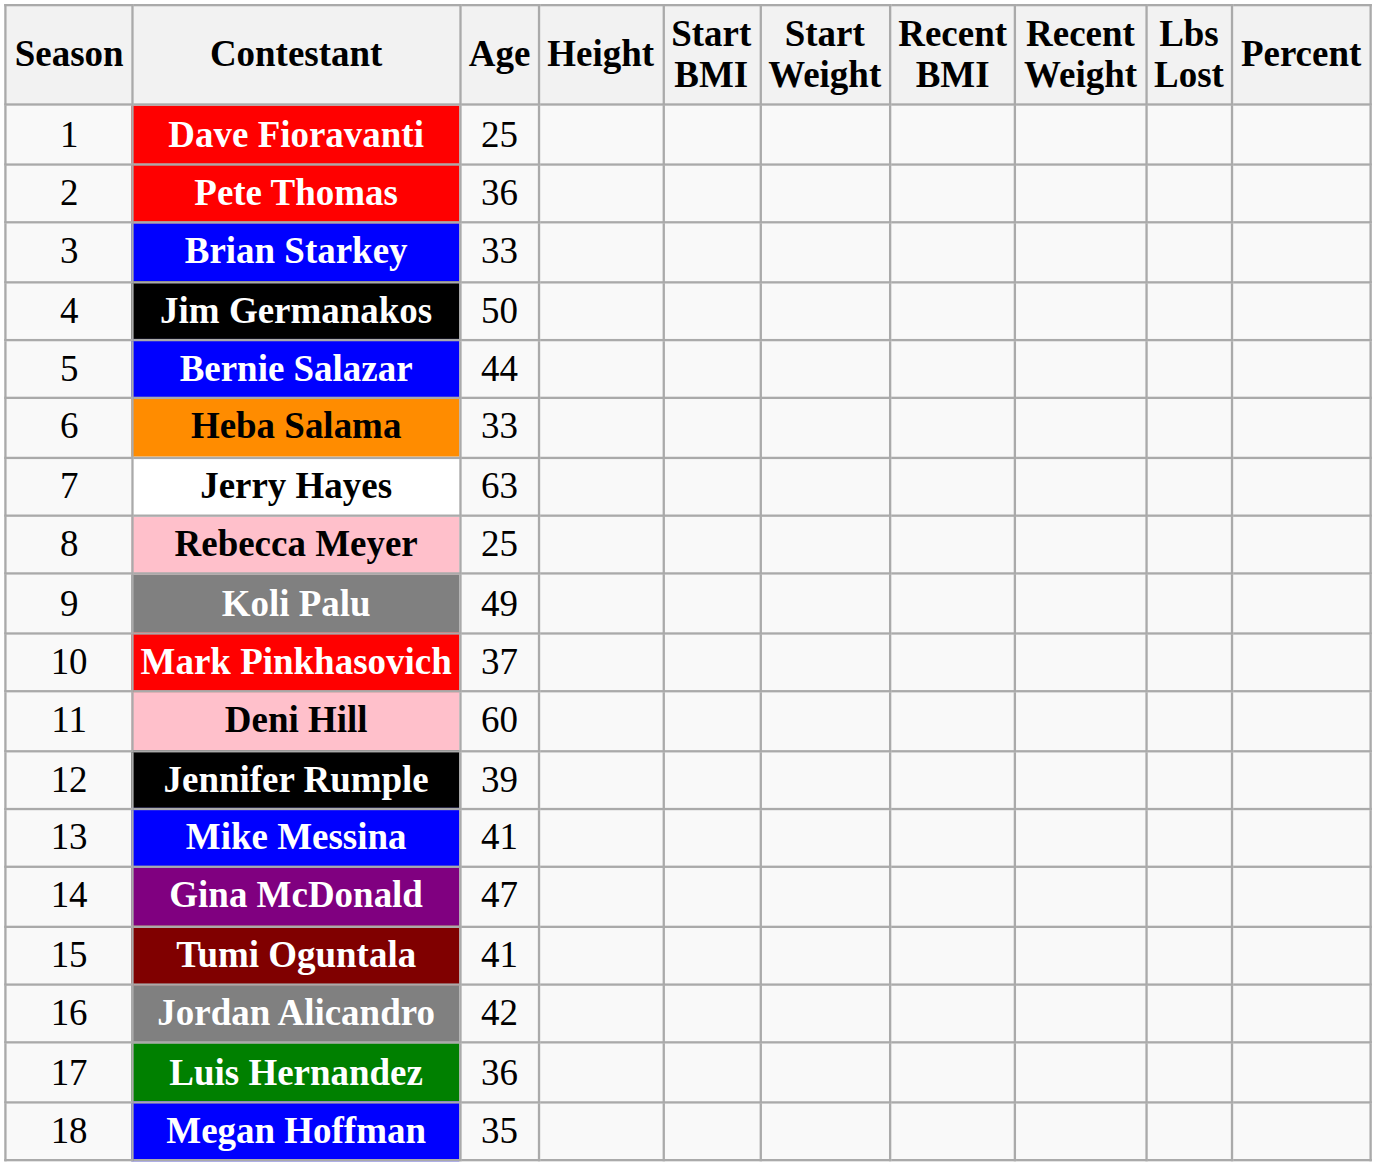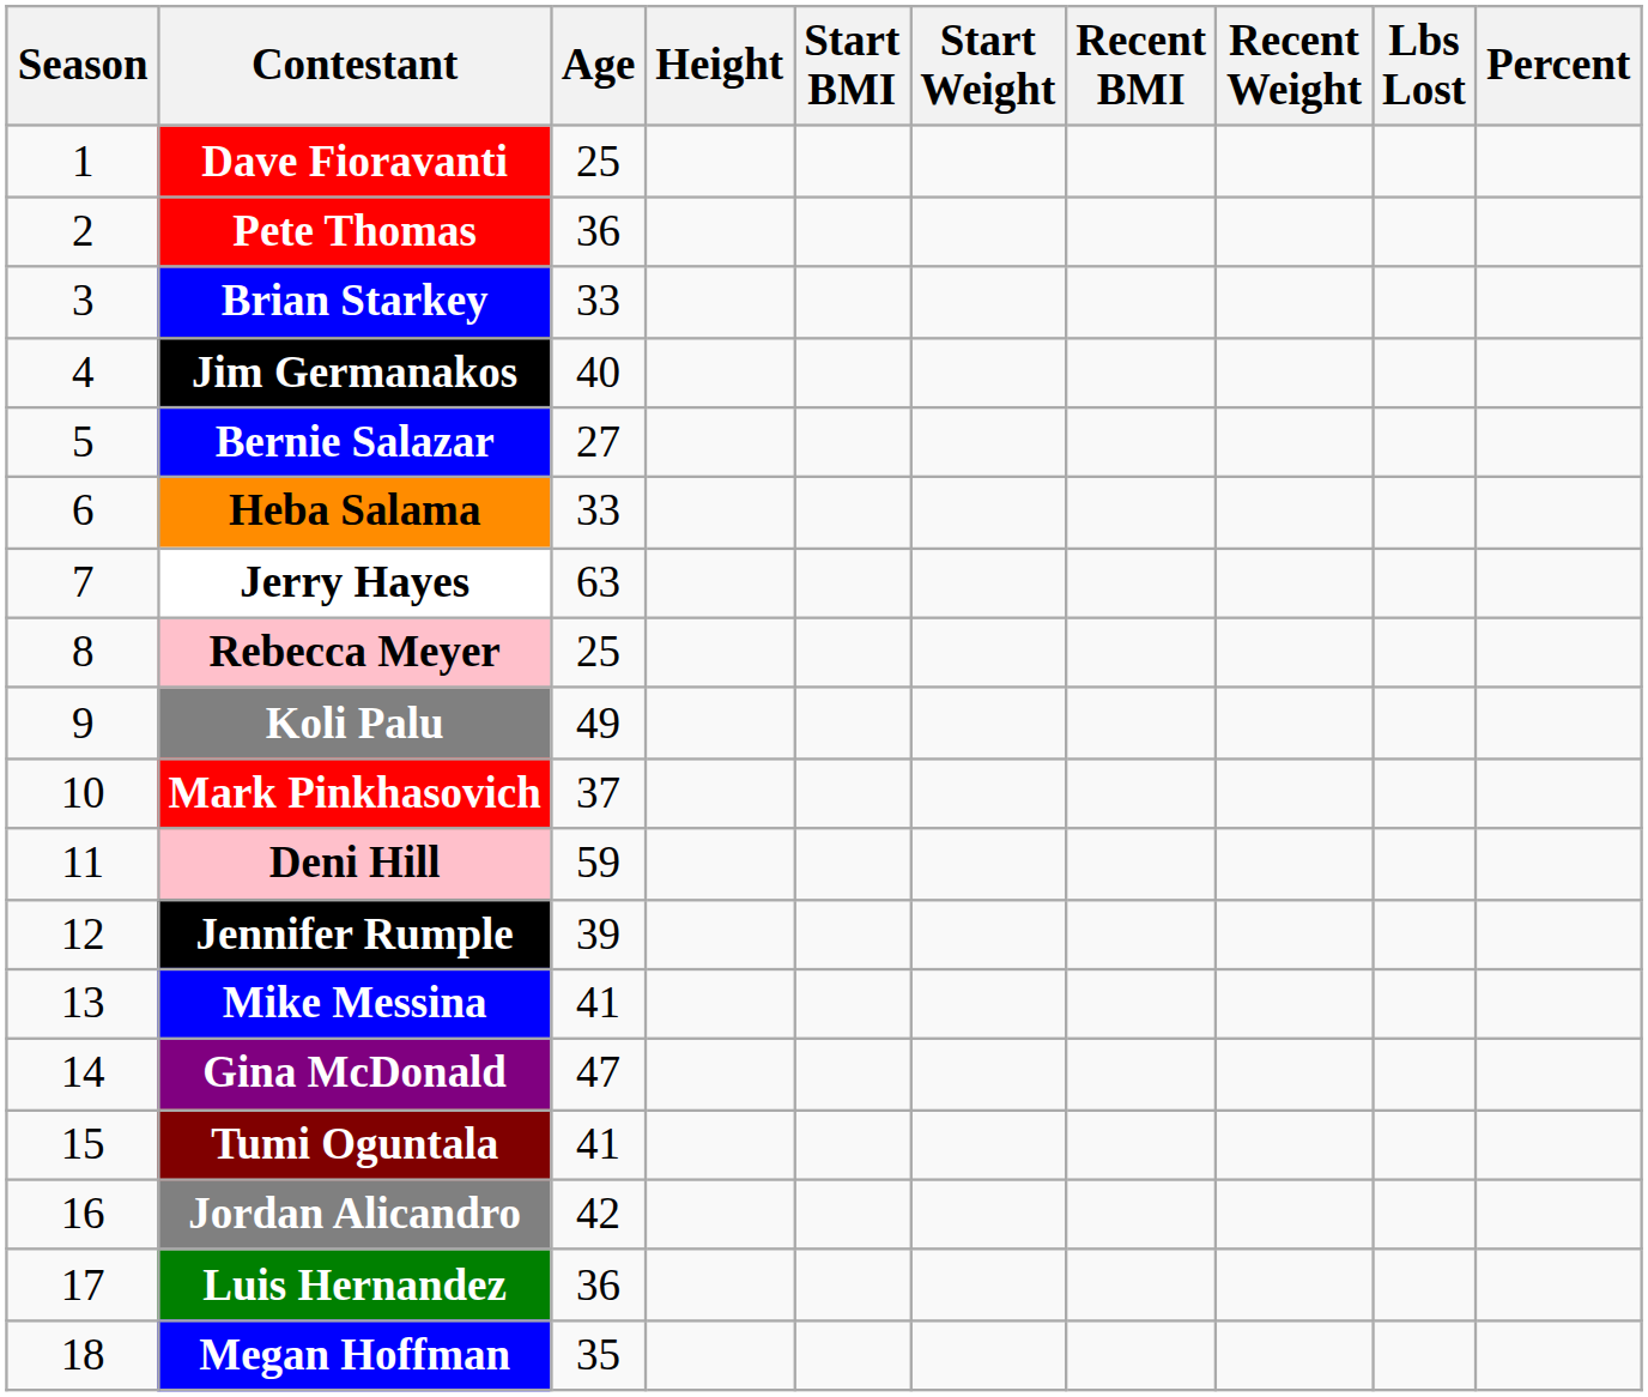Jim Germanakos | Age: 50 -> 40
Bernie Salazar | Age: 44 -> 27
Deni Hill | Age: 60 -> 59
